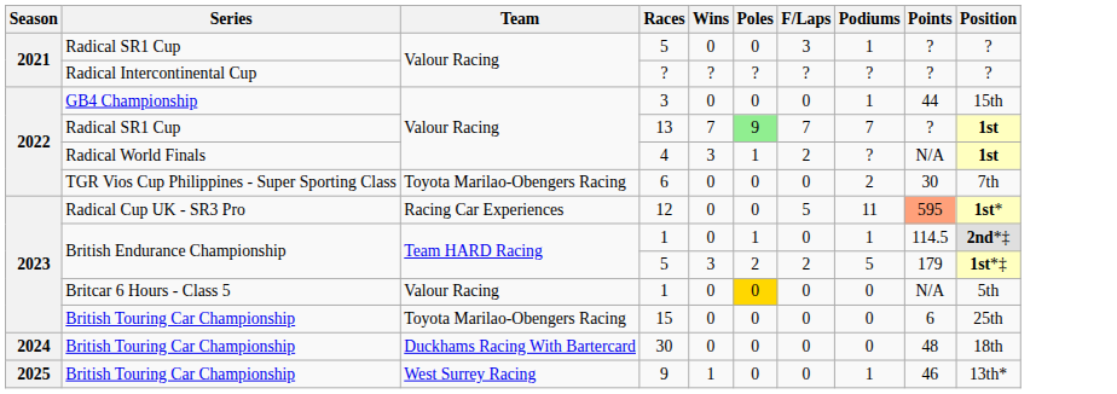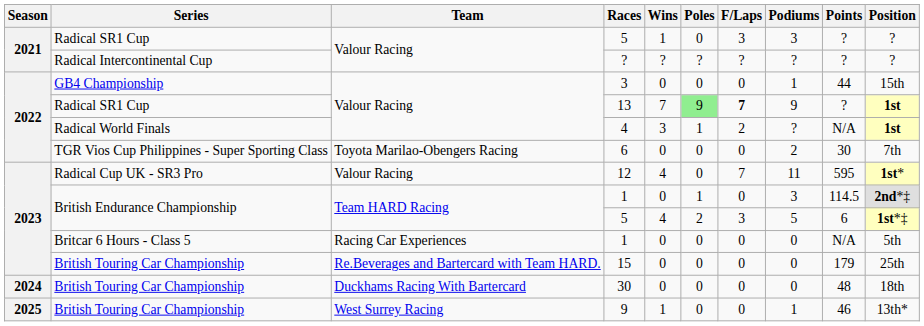Radical SR1 Cup / 5 | Wins: 0 -> 1
Radical SR1 Cup / 5 | Podiums: 1 -> 3
13 | F/Laps: normal -> bold
13 | Podiums: 7 -> 9
12 | Team: Racing Car Experiences -> Valour Racing
12 | Wins: 0 -> 4
12 | F/Laps: 5 -> 7
12 | Points: lightsalmon background -> no background
British Endurance Championship / 1 | Podiums: 1 -> 3
British Endurance Championship / 5 | Wins: 3 -> 4
British Endurance Championship / 5 | F/Laps: 2 -> 3
British Endurance Championship / 5 | Points: 179 -> 6
Britcar 6 Hours - Class 5 / 1 | Team: Valour Racing -> Racing Car Experiences
Britcar 6 Hours - Class 5 / 1 | Poles: gold background -> no background
15 | Team: Toyota Marilao-Obengers Racing -> Re.Beverages and Bartercard with Team HARD.
15 | Points: 6 -> 179
